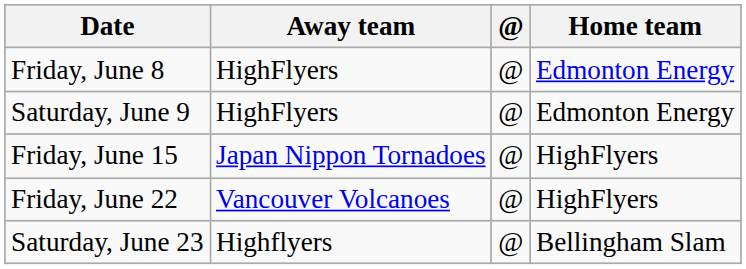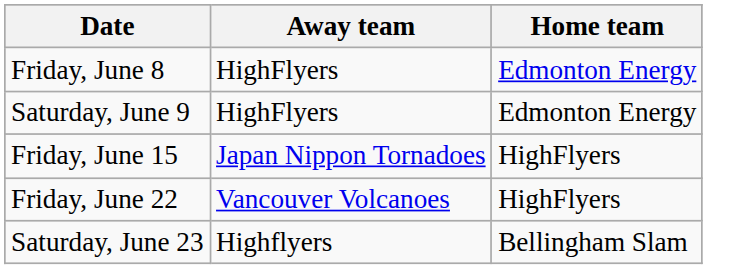- column: @ | @ | @ | @ | @ | @
